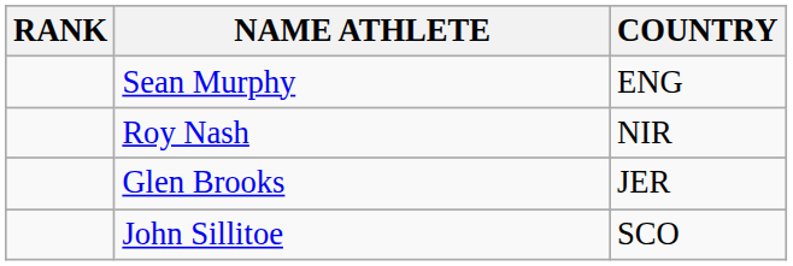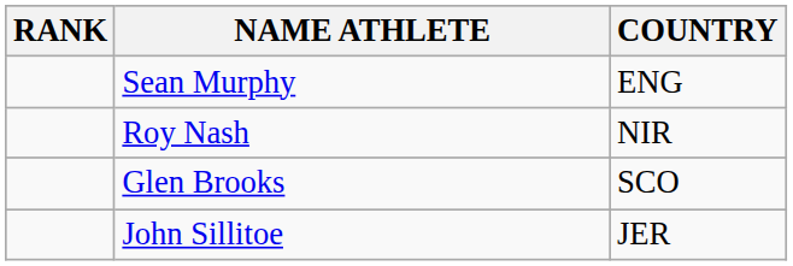Glen Brooks | COUNTRY: JER -> SCO
John Sillitoe | COUNTRY: SCO -> JER
